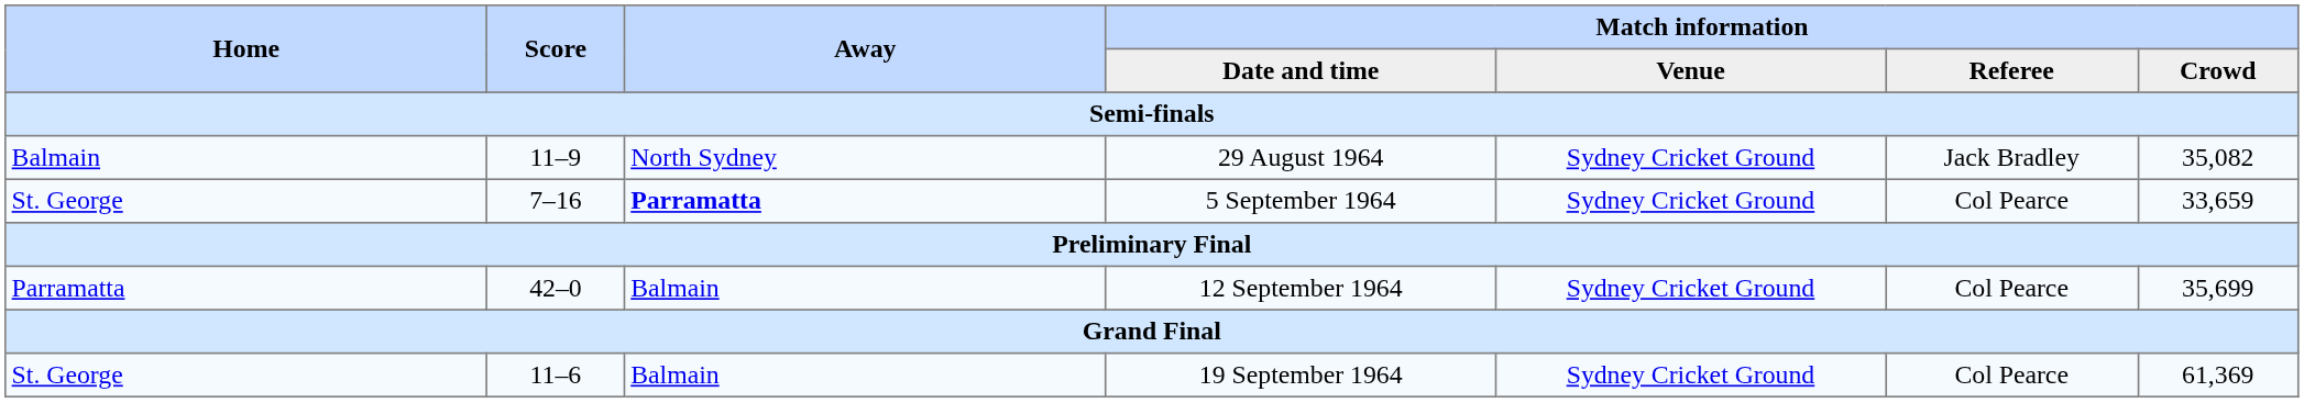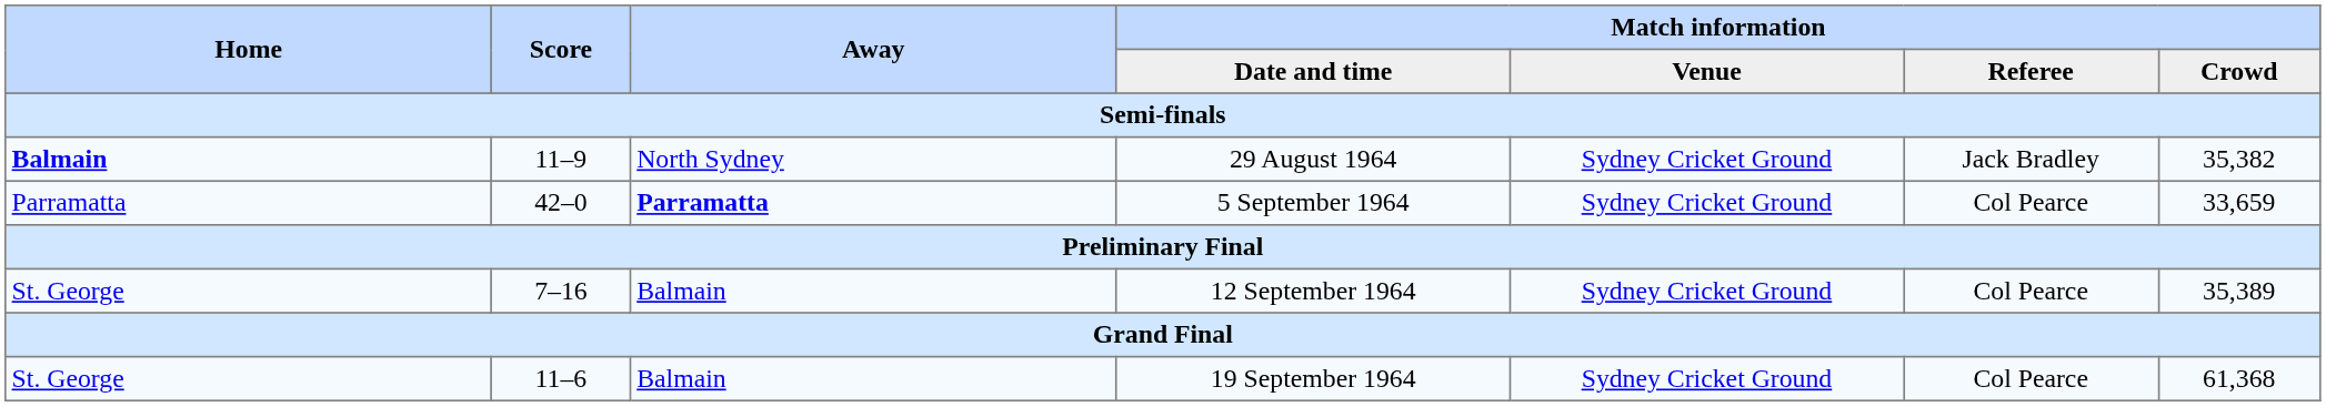29 August 1964 | Home: normal -> bold
29 August 1964 | Match information / Crowd: 35,082 -> 35,382
5 September 1964 | Home: St. George -> Parramatta
5 September 1964 | Score: 7–16 -> 42–0
12 September 1964 | Home: Parramatta -> St. George
12 September 1964 | Score: 42–0 -> 7–16
12 September 1964 | Match information / Crowd: 35,699 -> 35,389
19 September 1964 | Match information / Crowd: 61,369 -> 61,368
